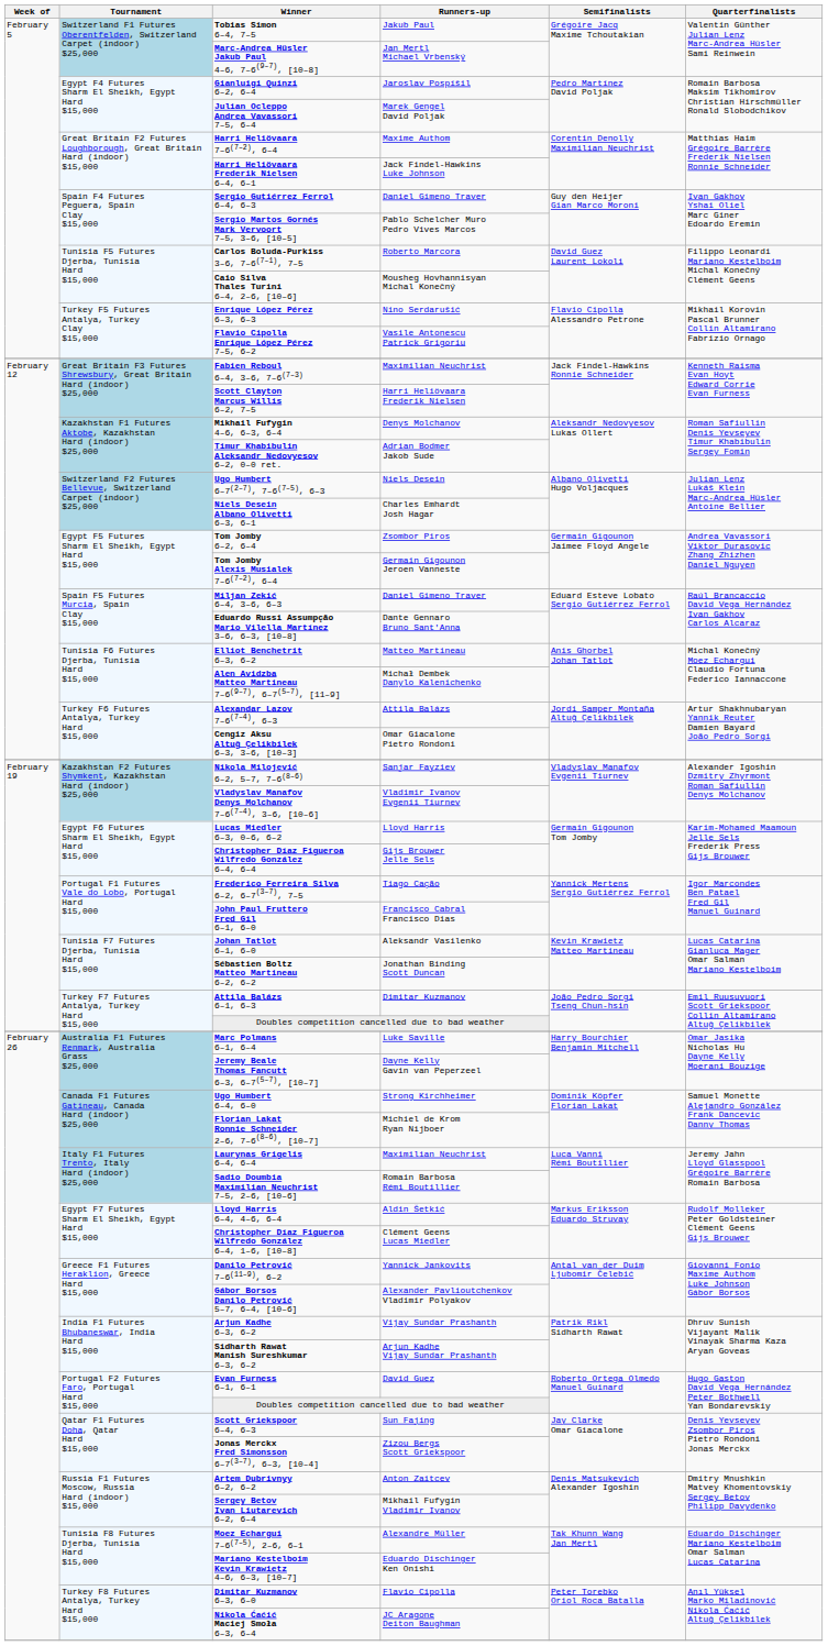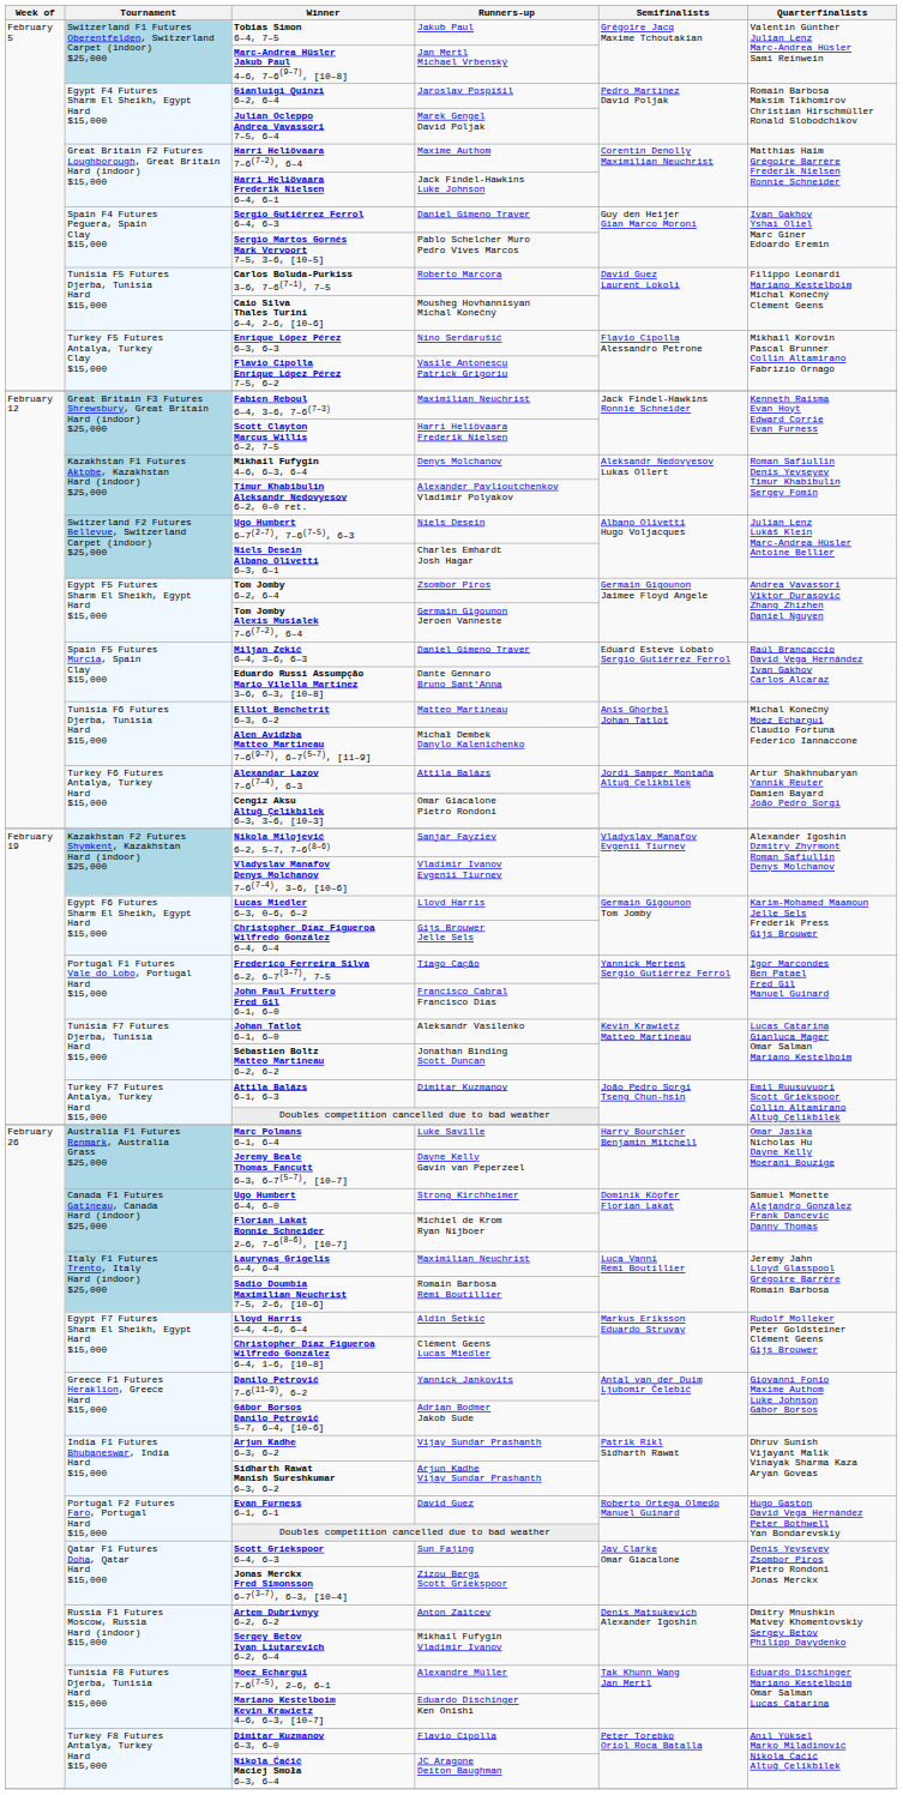Timur Khabibulin Aleksandr Nedovyesov 6–2, 0–0 ret. | Runners-up: Adrian Bodmer Jakob Sude -> Alexander Pavlioutchenkov Vladimir Polyakov
Gábor Borsos Danilo Petrović 5–7, 6–4, [10–6] | Runners-up: Alexander Pavlioutchenkov Vladimir Polyakov -> Adrian Bodmer Jakob Sude
